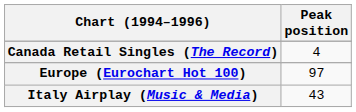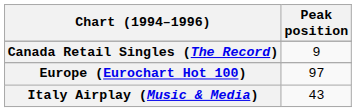Canada Retail Singles (The Record) | Peak position: 4 -> 9
